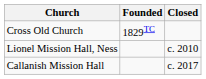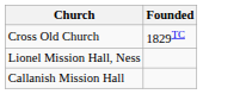- column: Closed | c. 2010 | c. 2017
